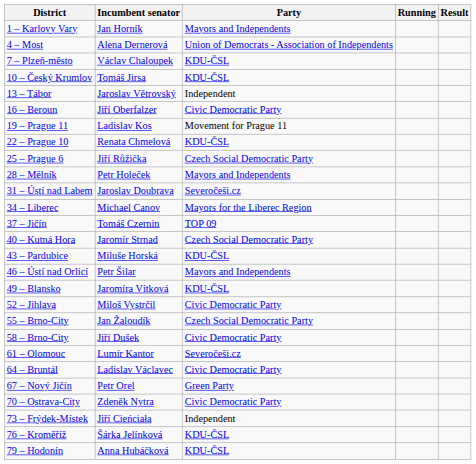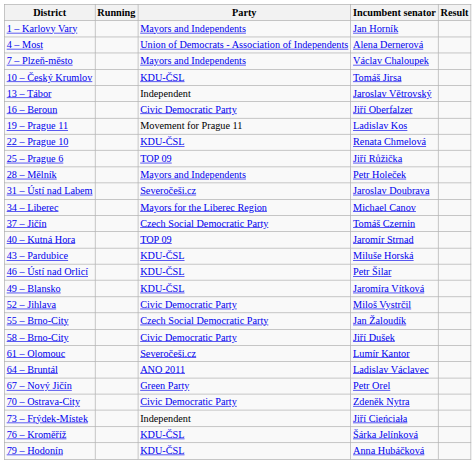columns swapped: Incumbent senator <-> Running
7 – Plzeň-město | Party: KDU-ČSL -> Mayors and Independents
25 – Prague 6 | Party: Czech Social Democratic Party -> TOP 09
37 – Jičín | Party: TOP 09 -> Czech Social Democratic Party
40 – Kutná Hora | Party: Czech Social Democratic Party -> TOP 09
46 – Ústí nad Orlicí | Party: Mayors and Independents -> KDU-ČSL
64 – Bruntál | Party: Civic Democratic Party -> ANO 2011
